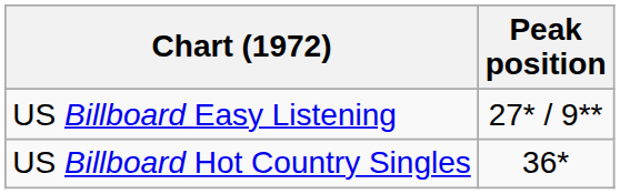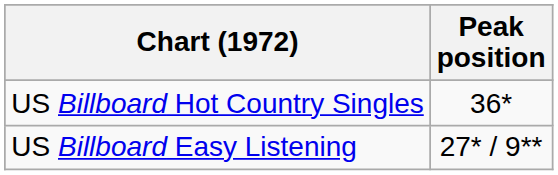rows swapped: US Billboard Easy Listening <-> US Billboard Hot Country Singles
